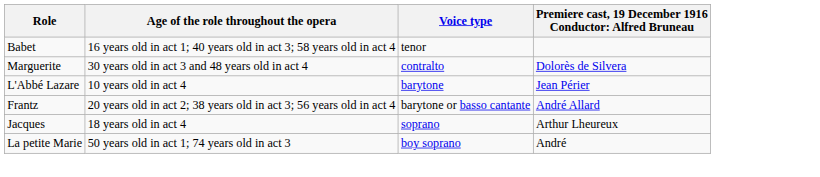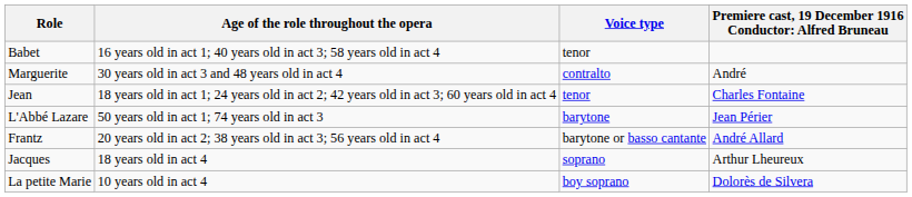Marguerite | column 4: Dolorès de Silvera -> André
+ row: Jean | 18 years old in act 1; 24 years old in act 2; 42 years old in act 3; 60 years old in act 4 | tenor | Charles Fontaine
L'Abbé Lazare | Age of the role throughout the opera: 10 years old in act 4 -> 50 years old in act 1; 74 years old in act 3
La petite Marie | Age of the role throughout the opera: 50 years old in act 1; 74 years old in act 3 -> 10 years old in act 4
La petite Marie | column 4: André -> Dolorès de Silvera
